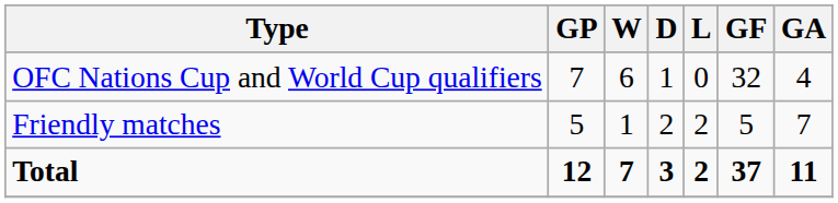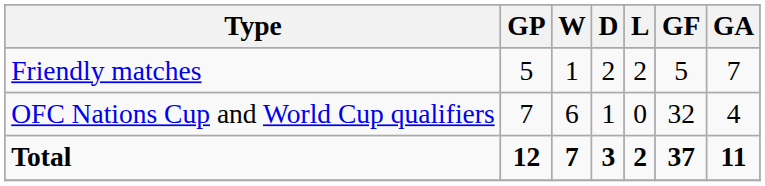rows swapped: Friendly matches <-> OFC Nations Cup and World Cup qualifiers
